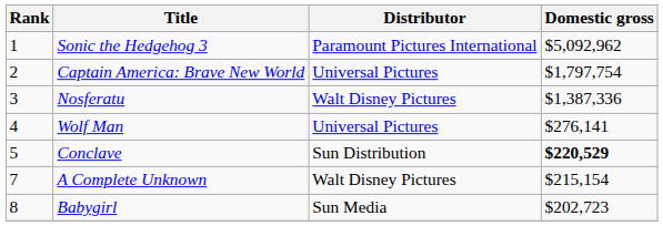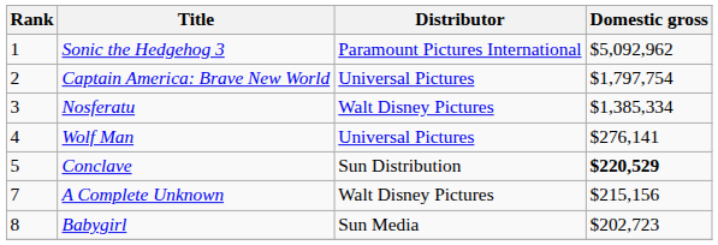Nosferatu | Domestic gross: $1,387,336 -> $1,385,334
A Complete Unknown | Domestic gross: $215,154 -> $215,156
